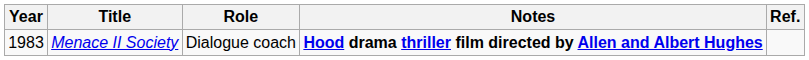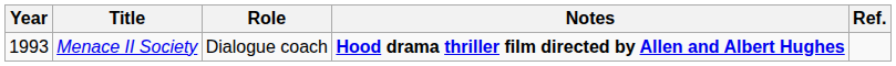Menace II Society | Year: 1983 -> 1993
